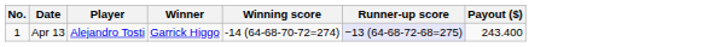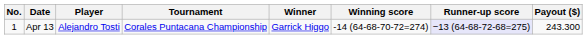+ column: Tournament | Corales Puntacana Championship
Apr 13 | Payout ($): 243.400 -> 243.300
